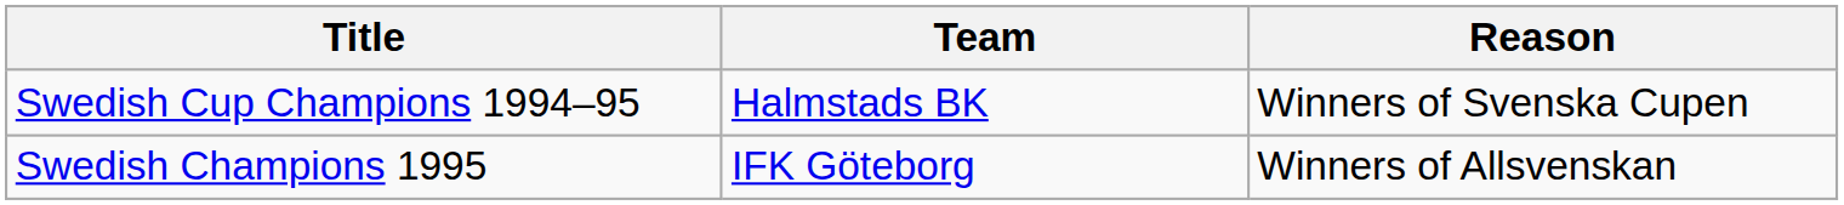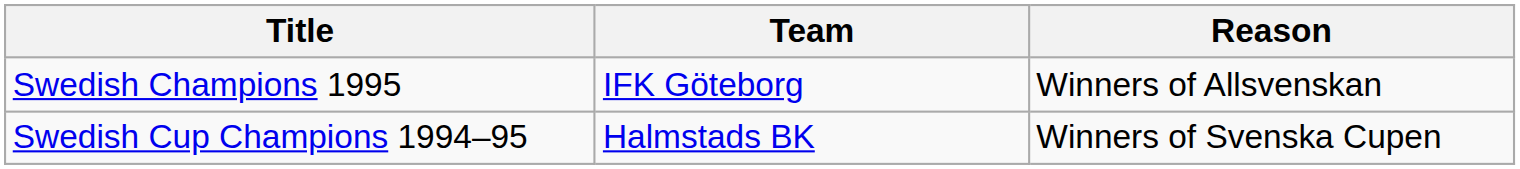rows swapped: Swedish Champions 1995 <-> Swedish Cup Champions 1994–95
